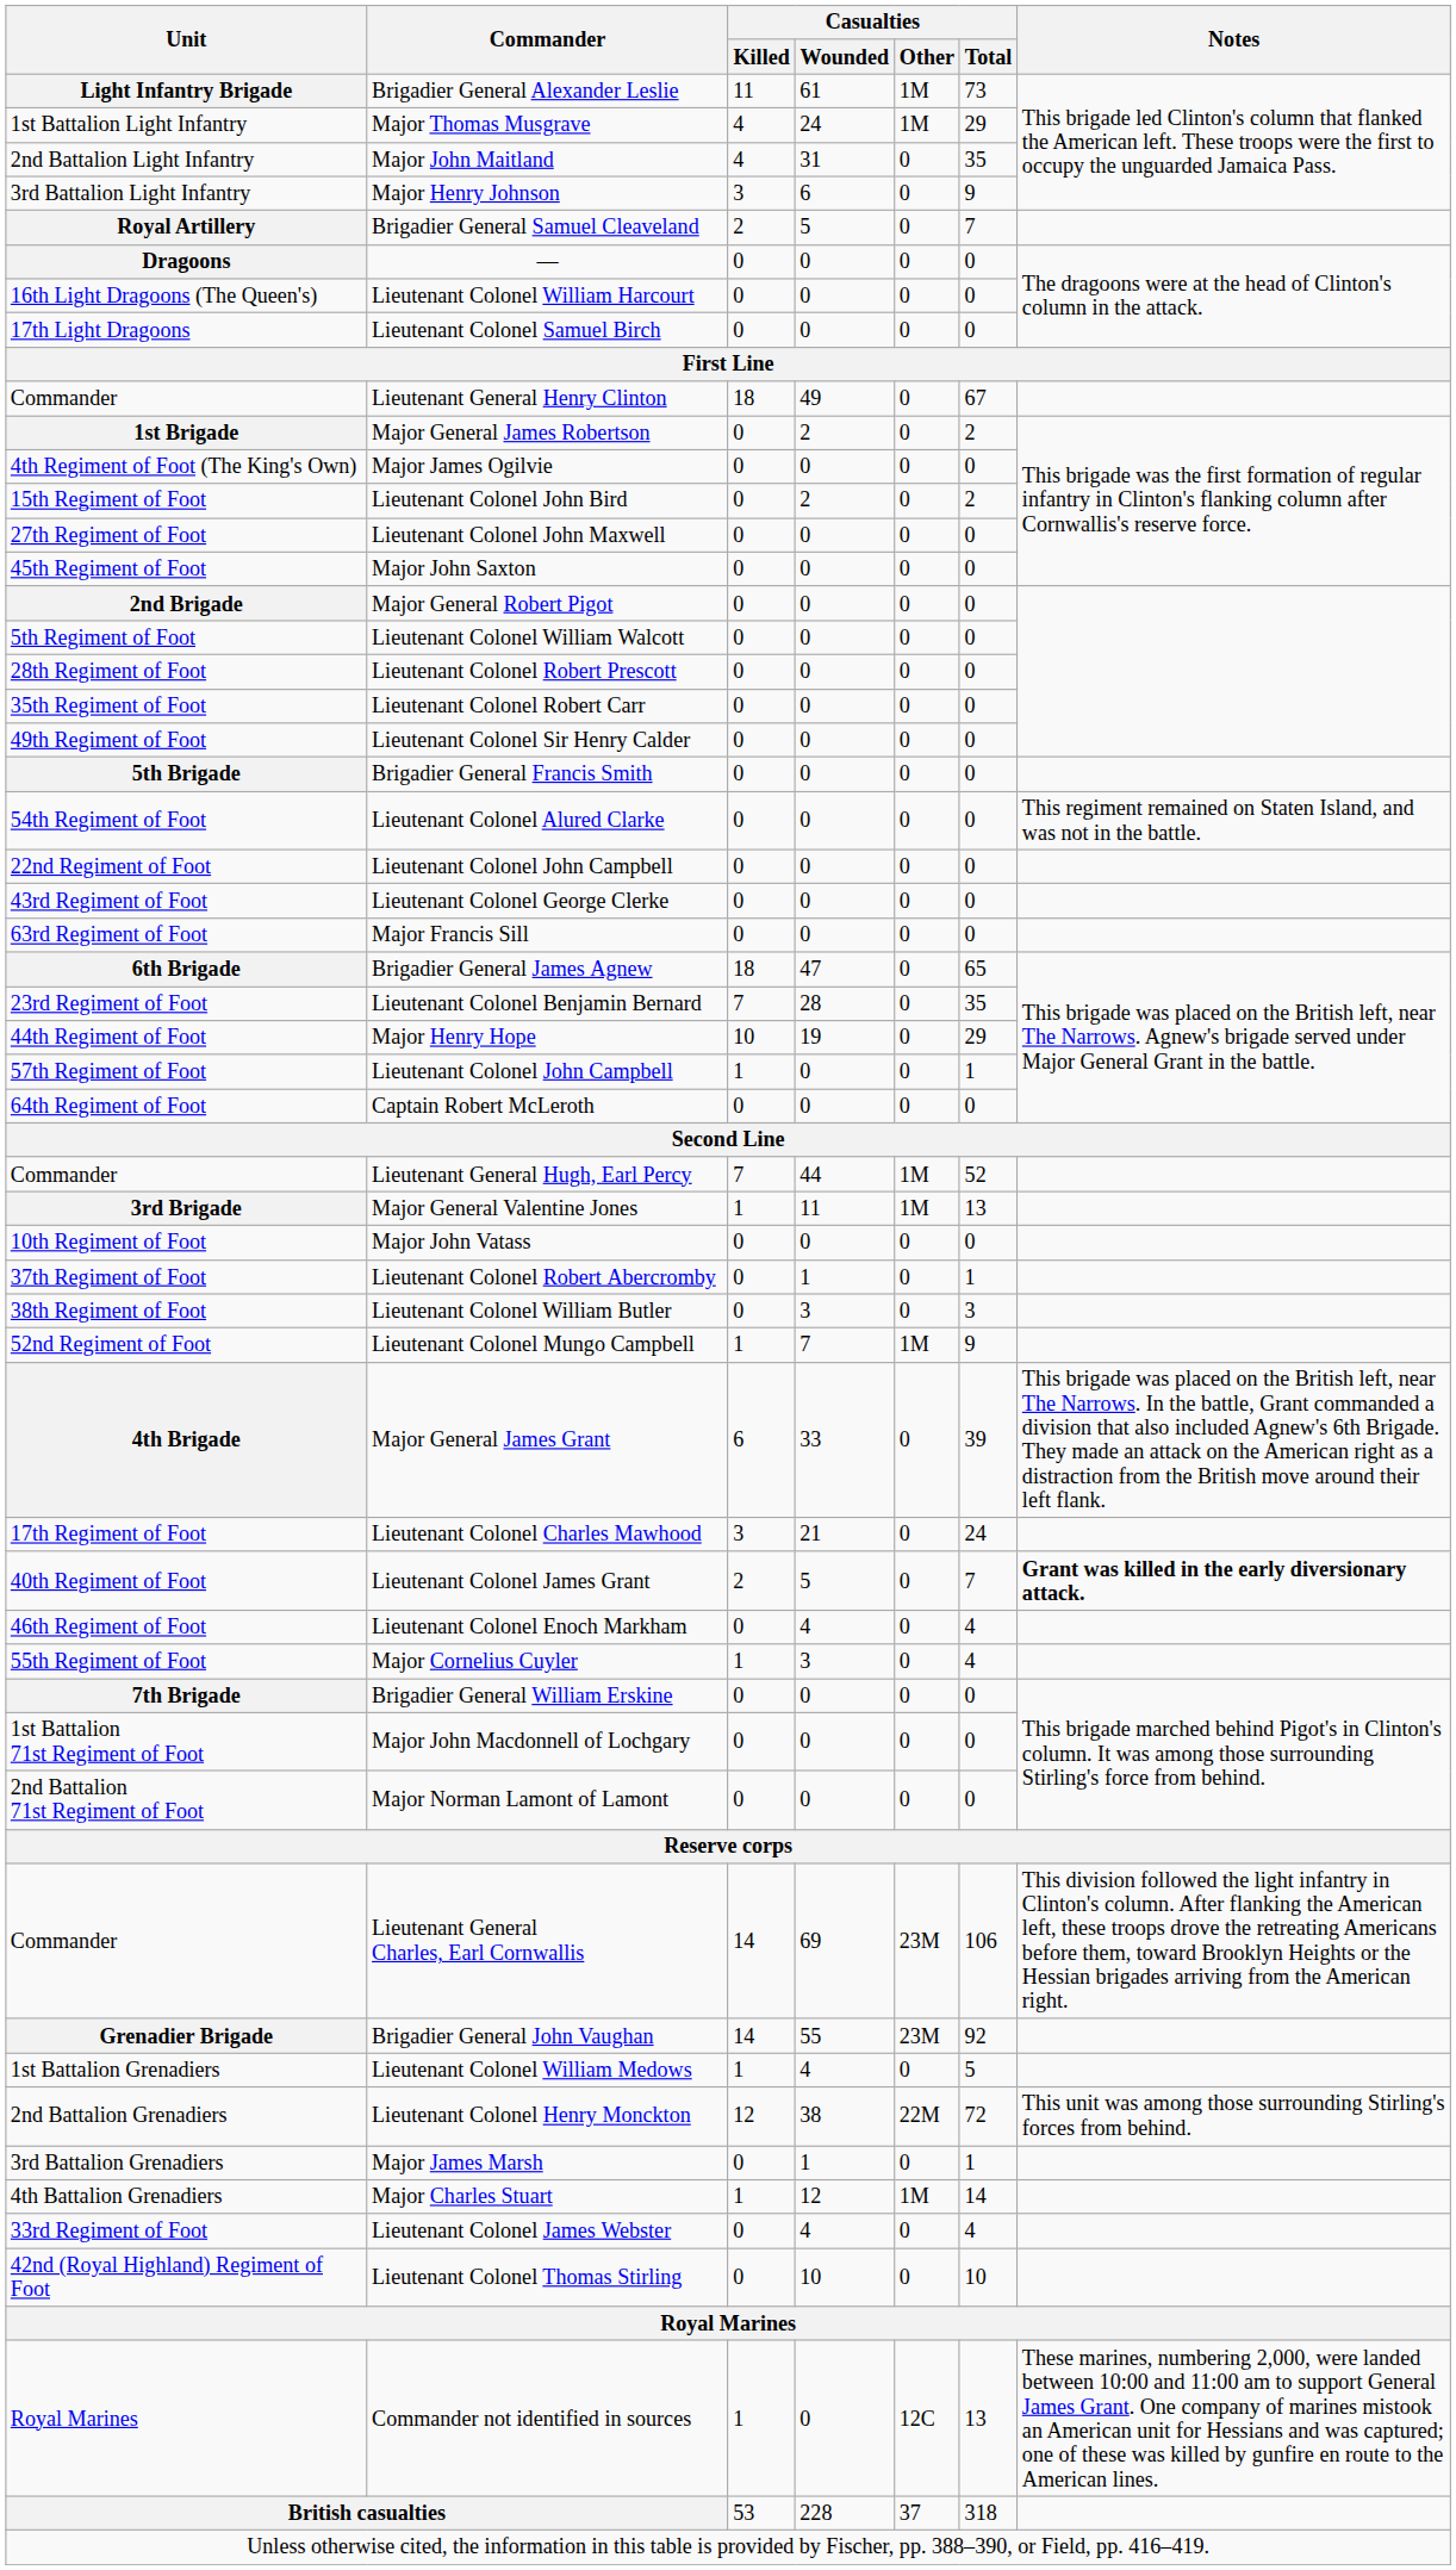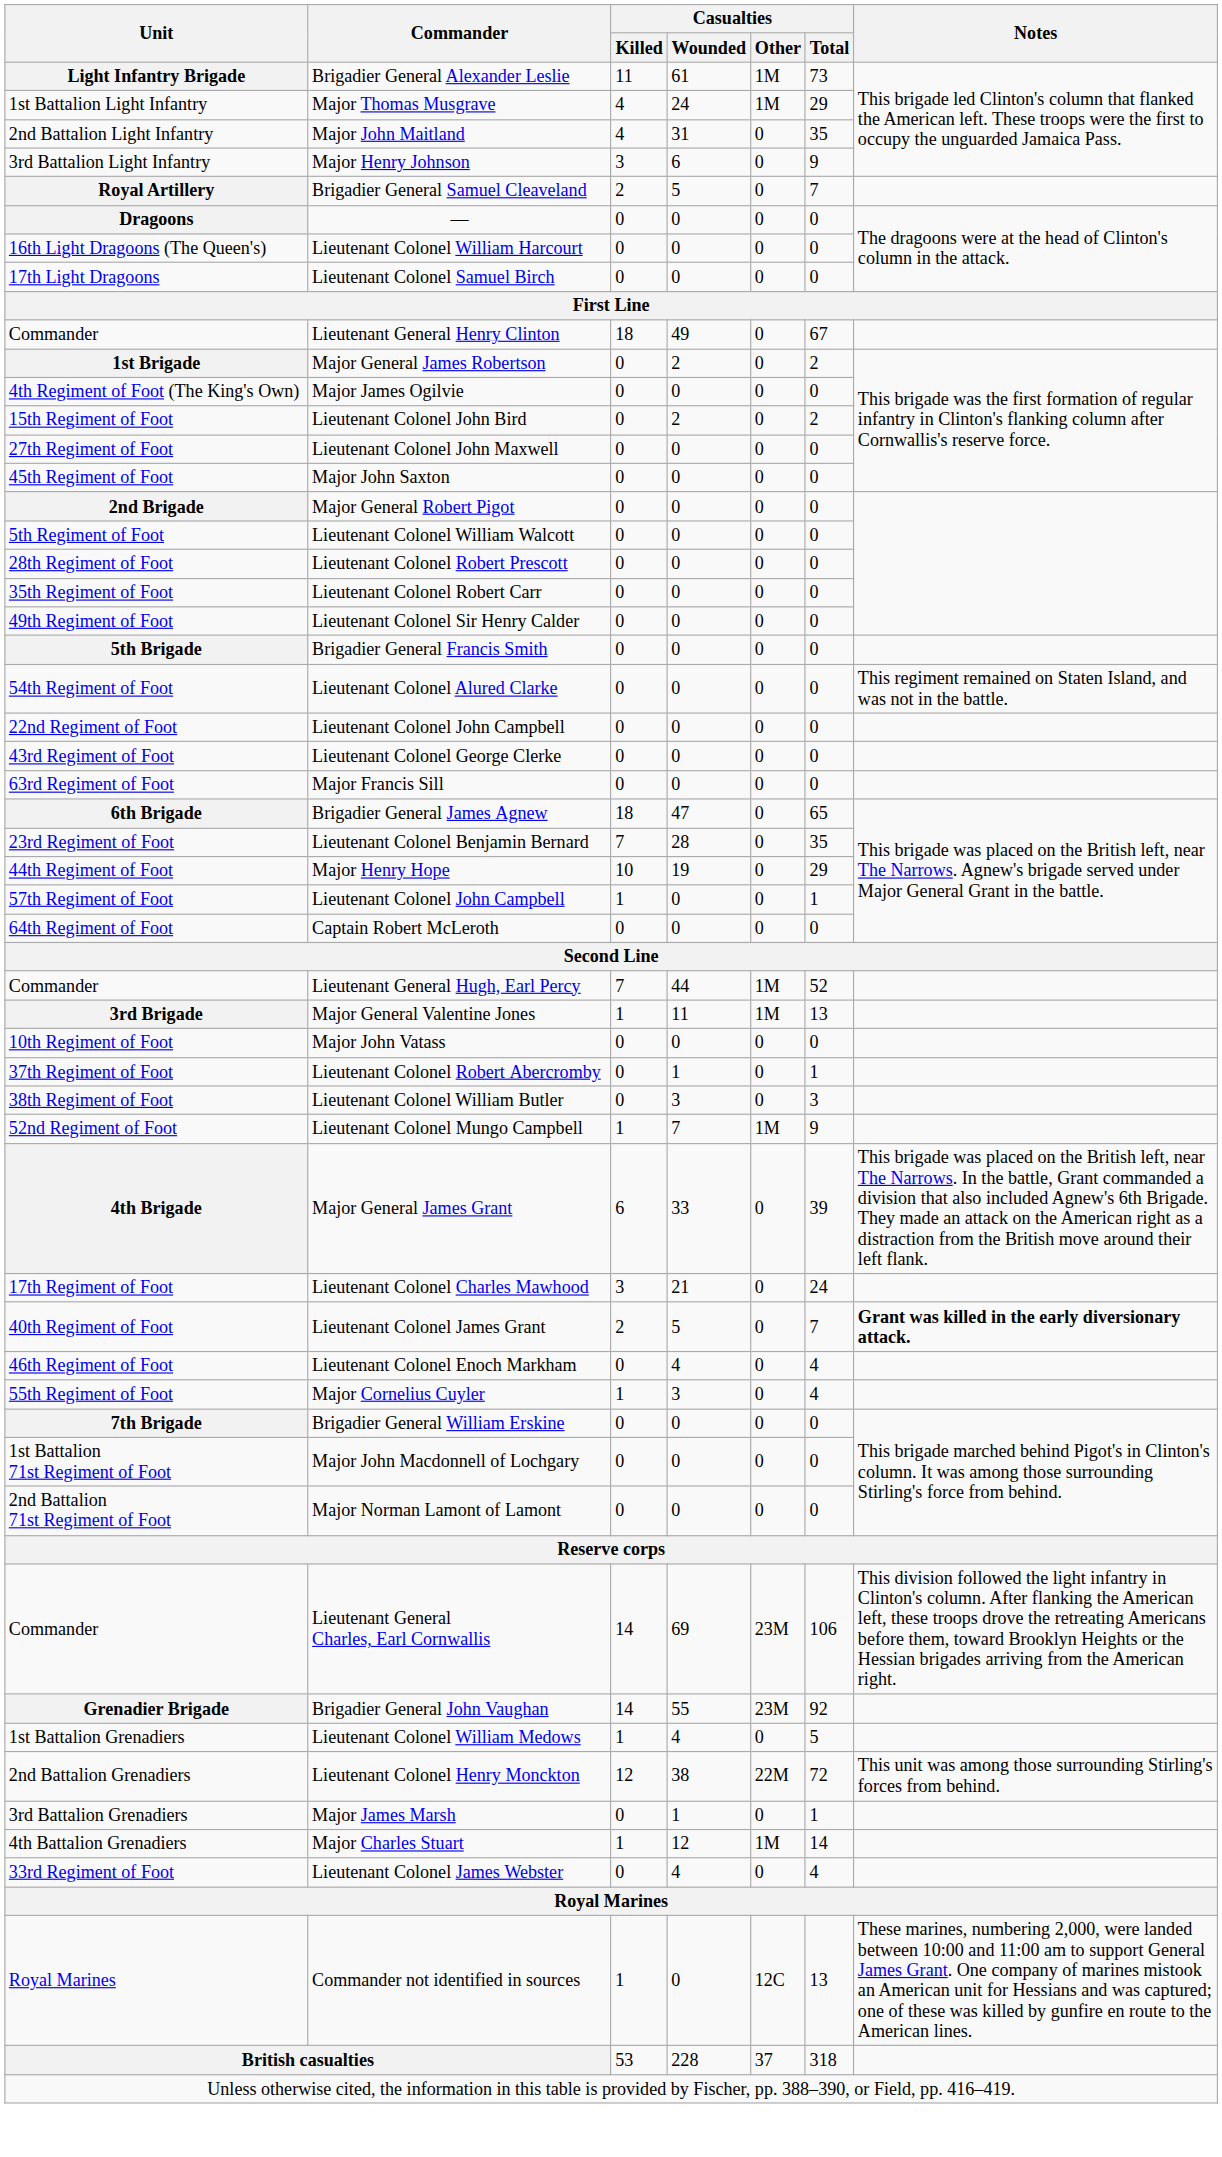- row: 42nd (Royal Highland) Regiment of Foot | Lieutenant Colonel Thomas Stirling | 0 | 10 | 0 | 10
